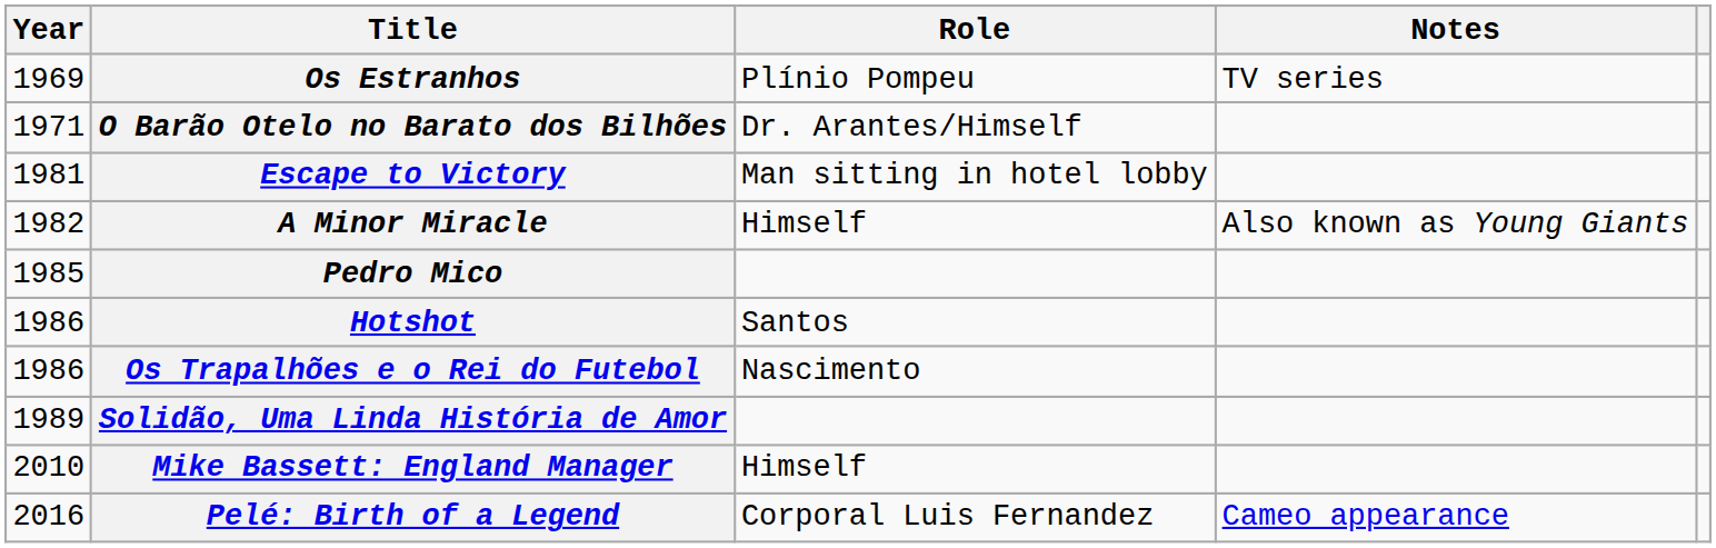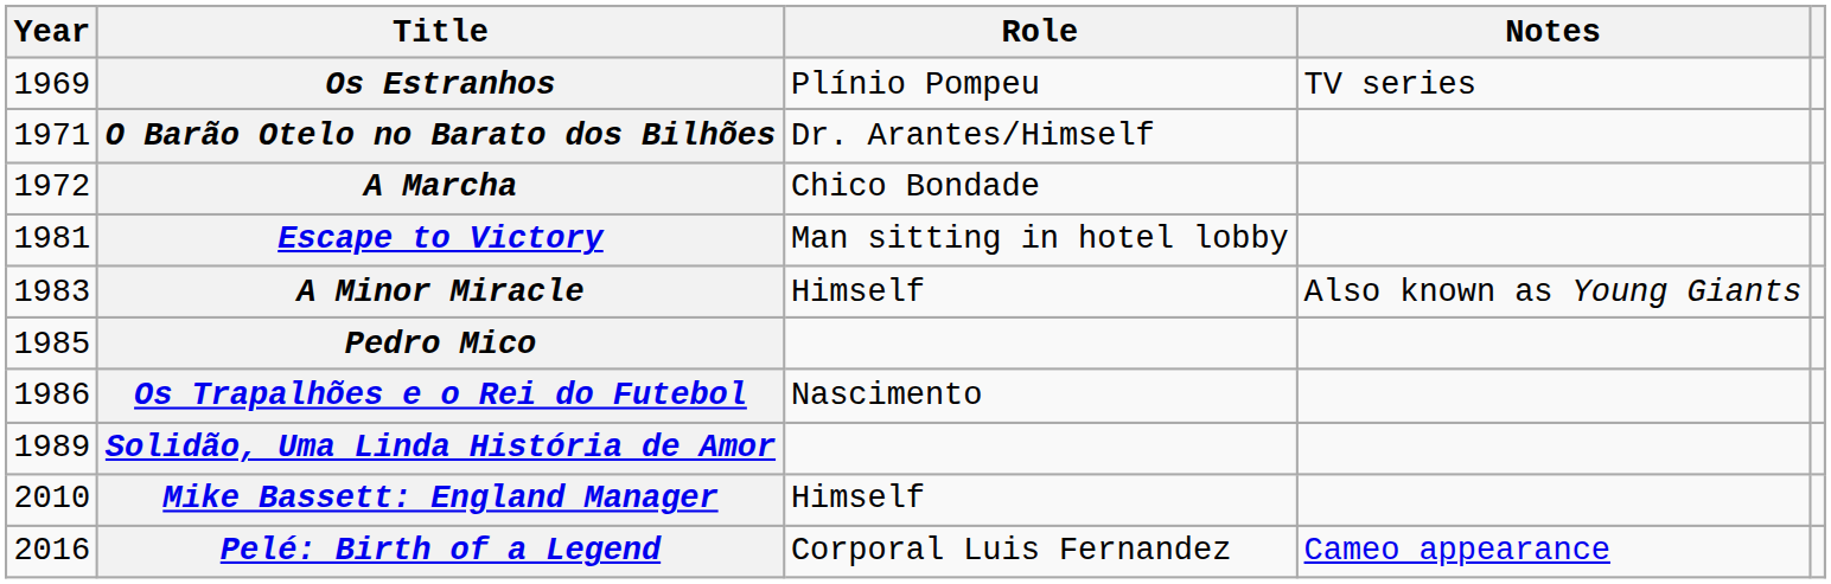+ row: 1972 | A Marcha | Chico Bondade
A Minor Miracle | Year: 1982 -> 1983
- row: 1986 | Hotshot | Santos
